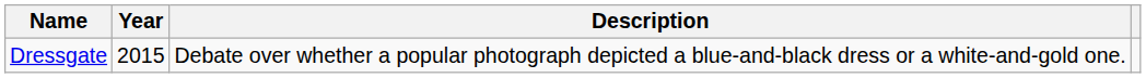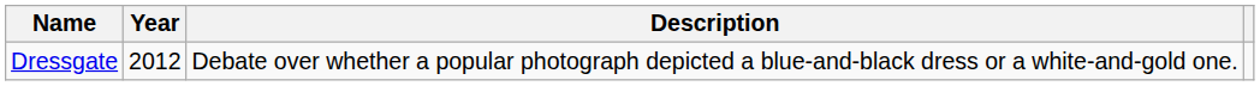Dressgate | Year: 2015 -> 2012
